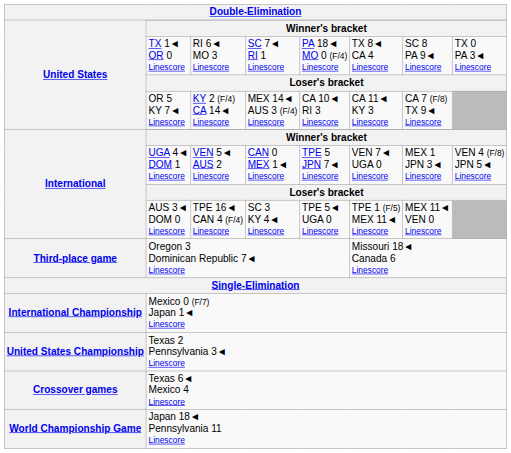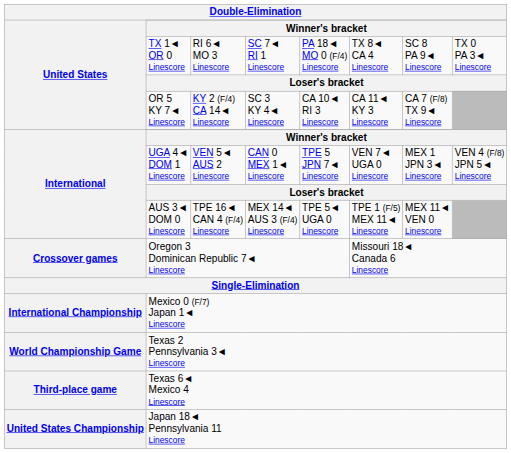OR 5 KY 7◄ Linescore | column 4: MEX 14◄ AUS 3 (F/4) Linescore -> SC 3 KY 4◄ Linescore
AUS 3◄ DOM 0 Linescore | column 4: SC 3 KY 4◄ Linescore -> MEX 14◄ AUS 3 (F/4) Linescore
Oregon 3 Dominican Republic 7◄ Linescore | Double-Elimination / United States: Third-place game -> Crossover games
Texas 2 Pennsylvania 3◄ Linescore | Double-Elimination / United States: United States Championship -> World Championship Game
Texas 6◄ Mexico 4 Linescore | Double-Elimination / United States: Crossover games -> Third-place game
Japan 18◄ Pennsylvania 11 Linescore | Double-Elimination / United States: World Championship Game -> United States Championship
